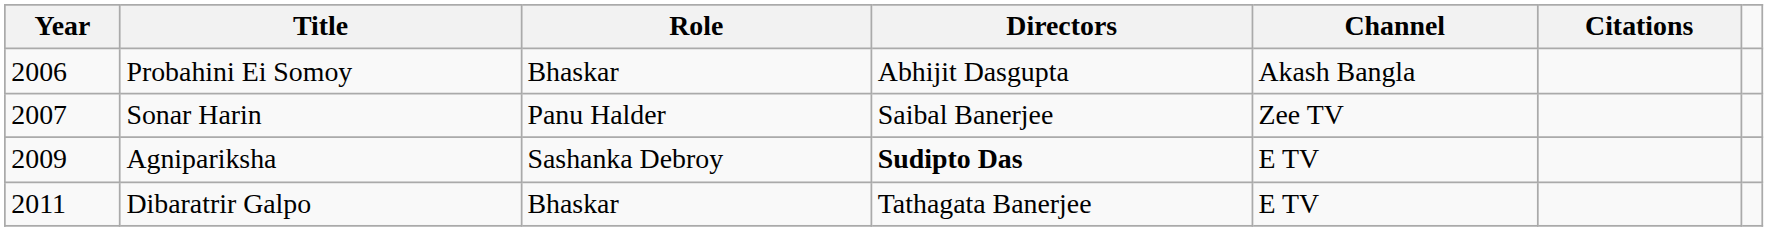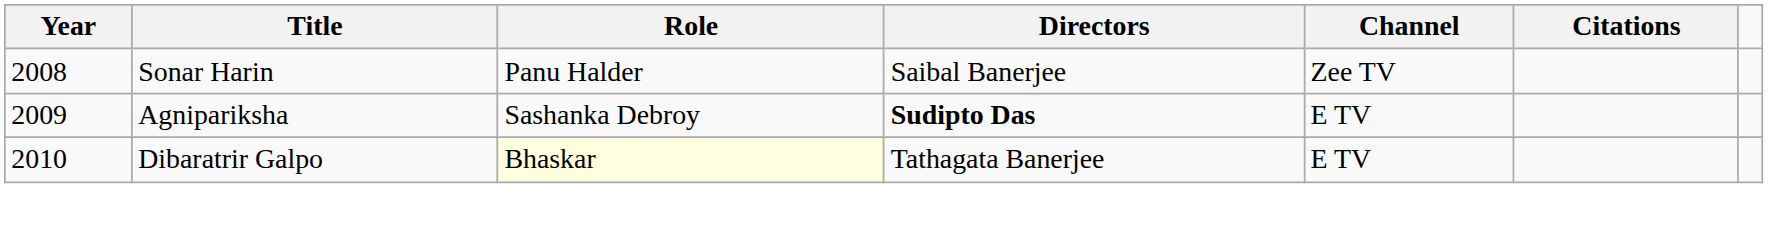- row: 2006 | Probahini Ei Somoy | Bhaskar | Abhijit Dasgupta | Akash Bangla
Sonar Harin | Year: 2007 -> 2008
Dibaratrir Galpo | Year: 2011 -> 2010
Dibaratrir Galpo | Role: no background -> lightyellow background
